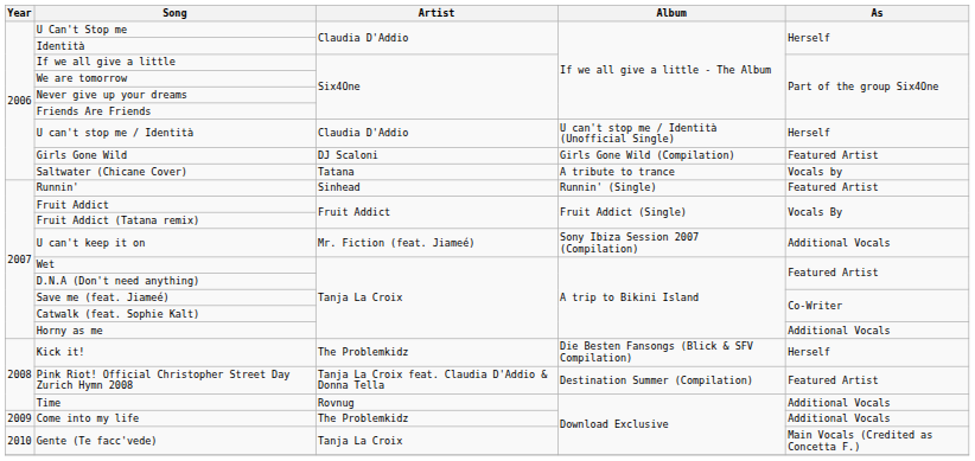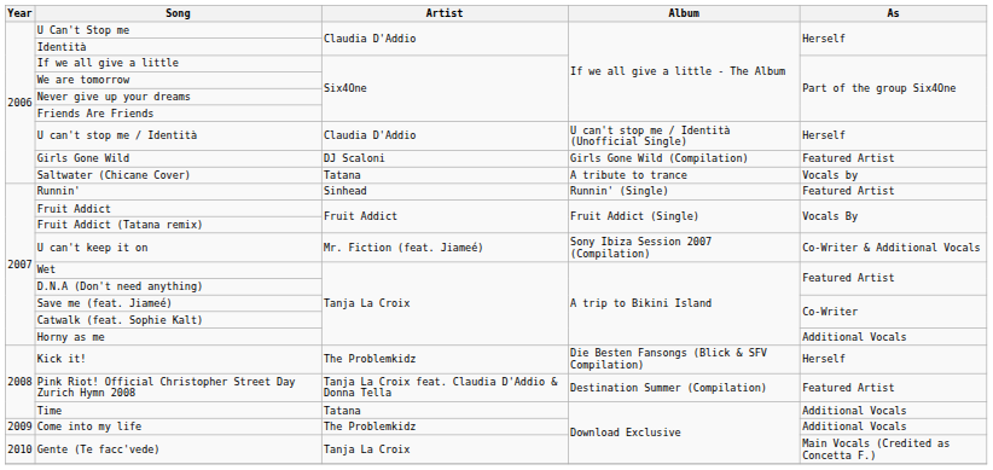U can't keep it on | As: Additional Vocals -> Co-Writer & Additional Vocals
Time | Artist: Rovnug -> Tatana
